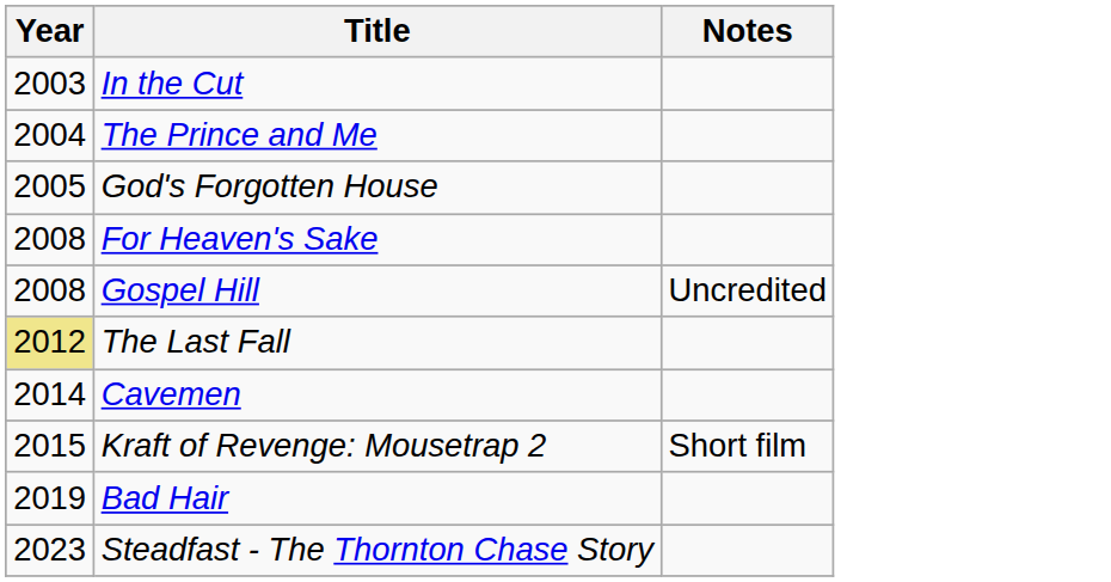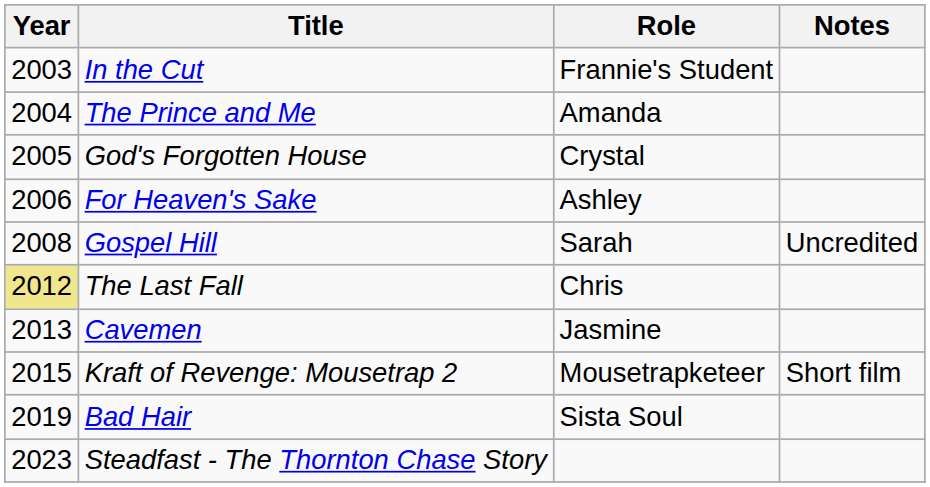+ column: Role | Frannie's Student | Amanda | Crystal | Ashley | Sarah | Chris | Jasmine | Mousetrapketeer | Sista Soul
For Heaven's Sake | Year: 2008 -> 2006
Cavemen | Year: 2014 -> 2013
